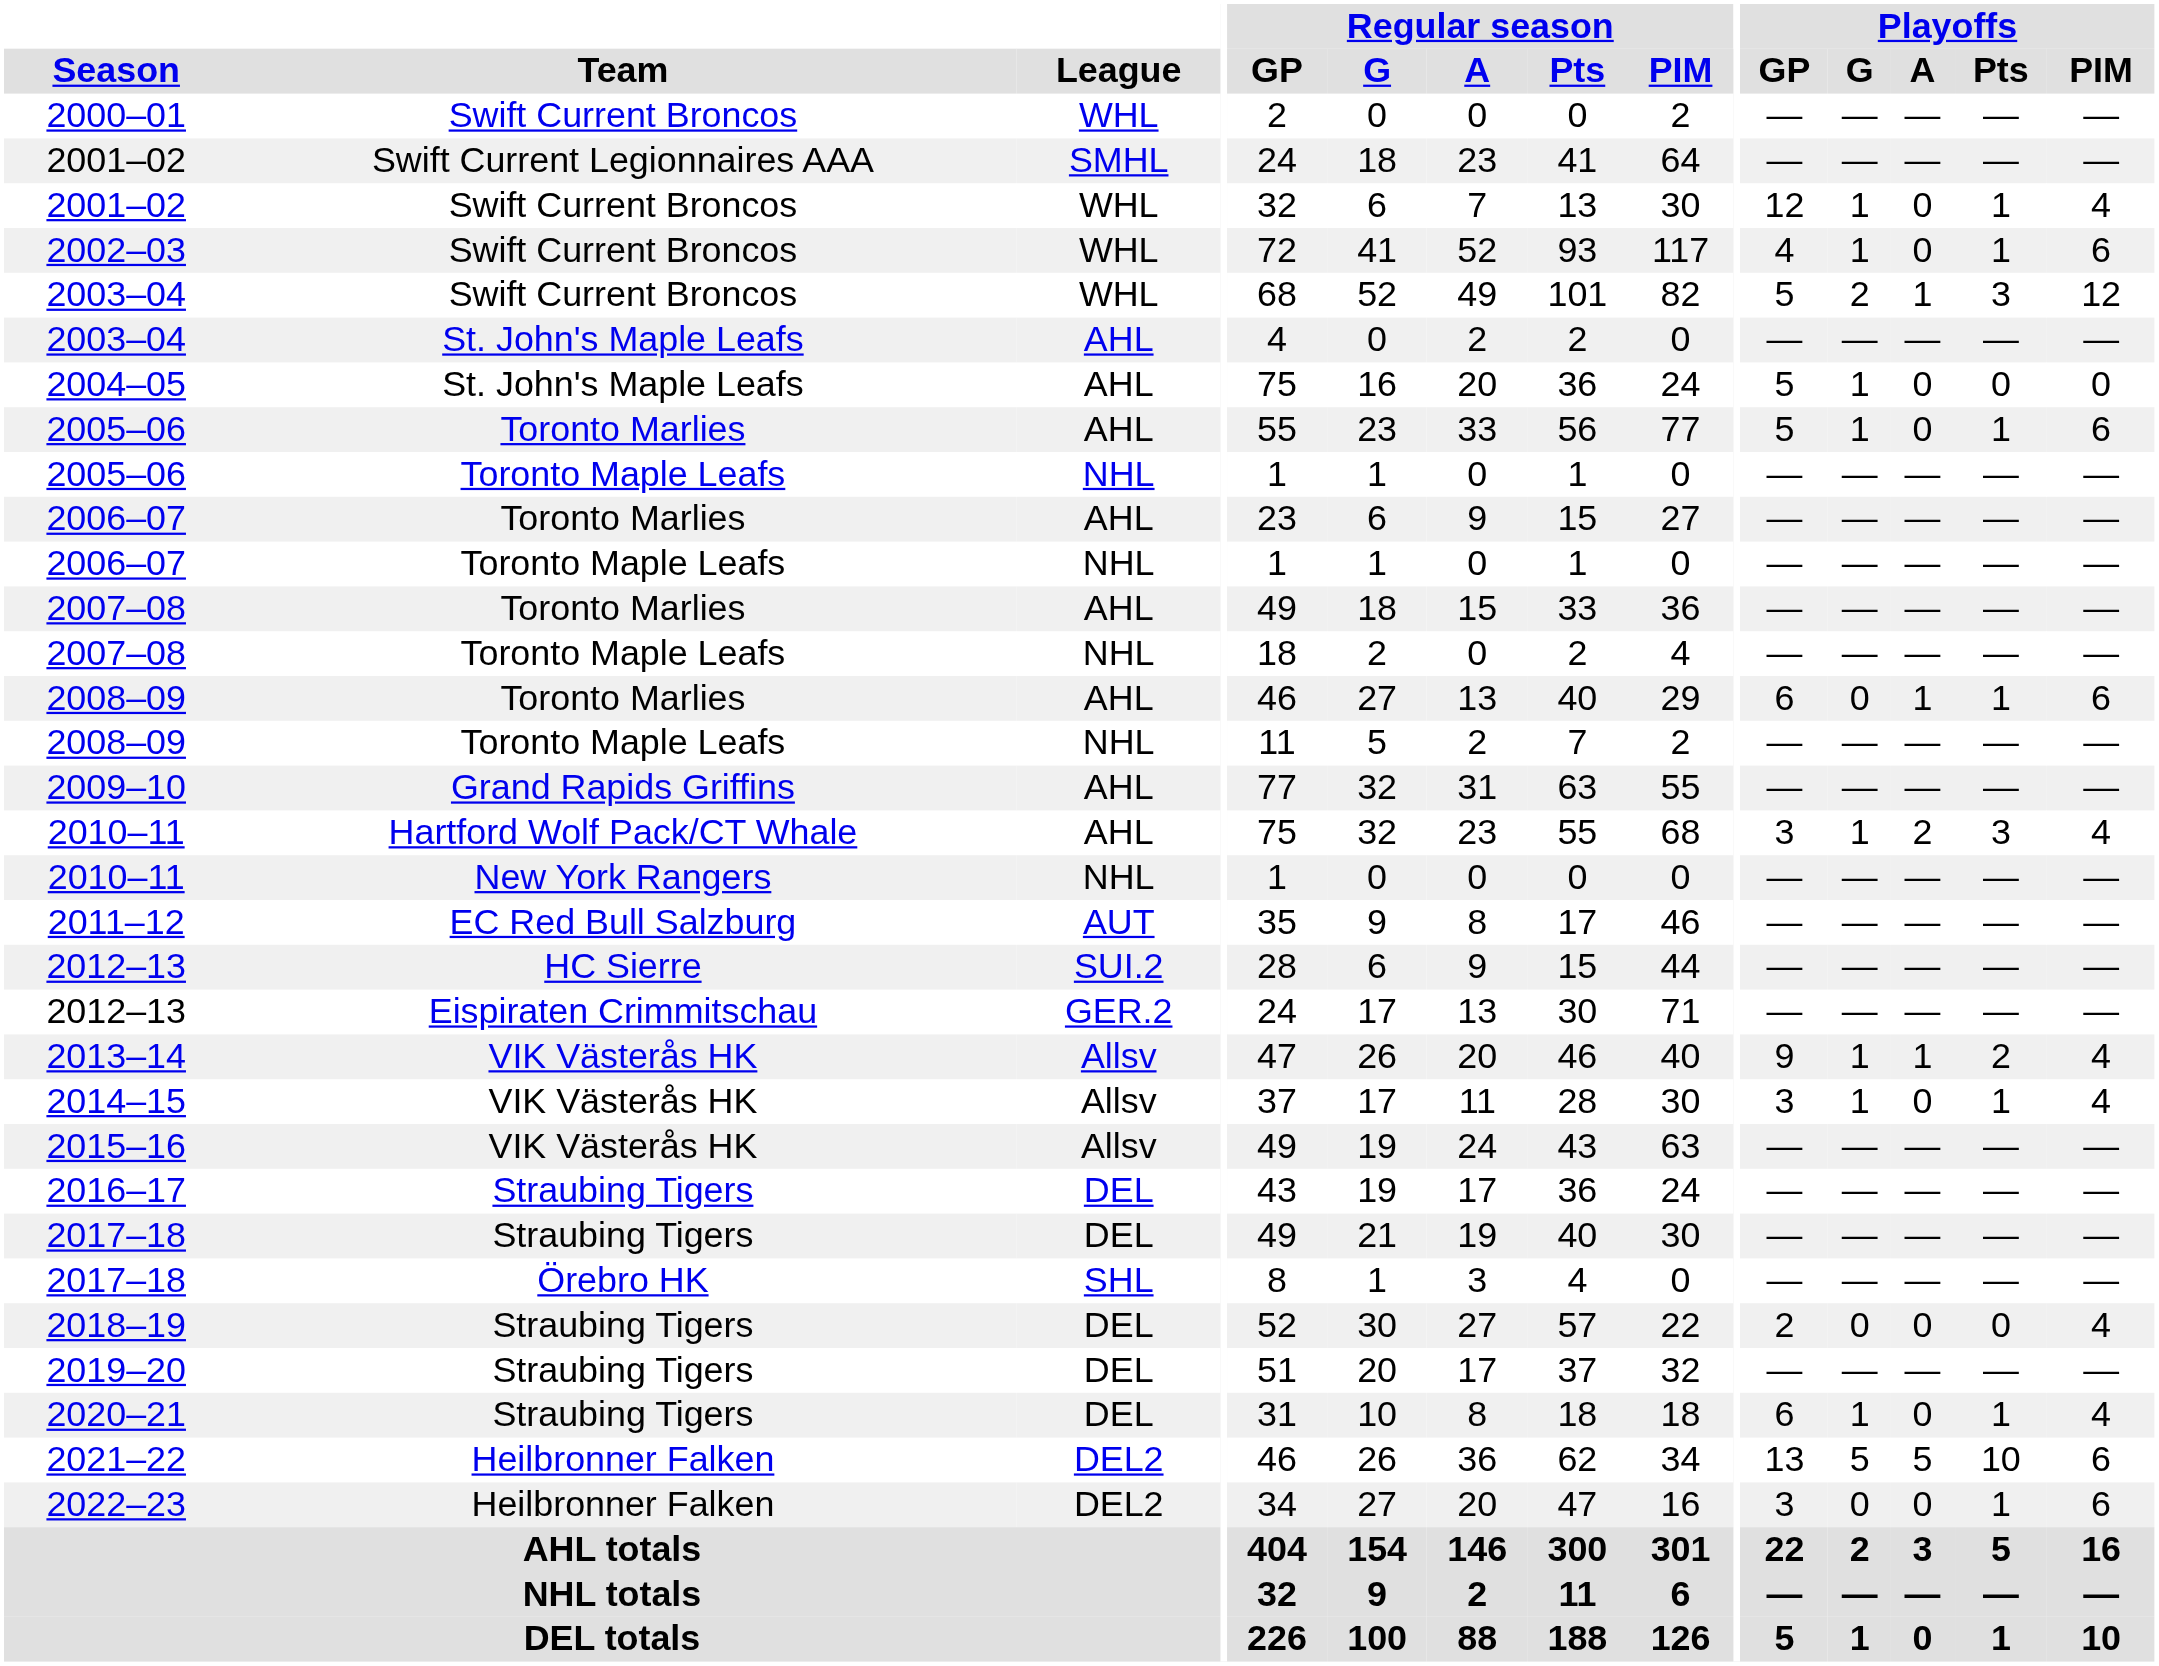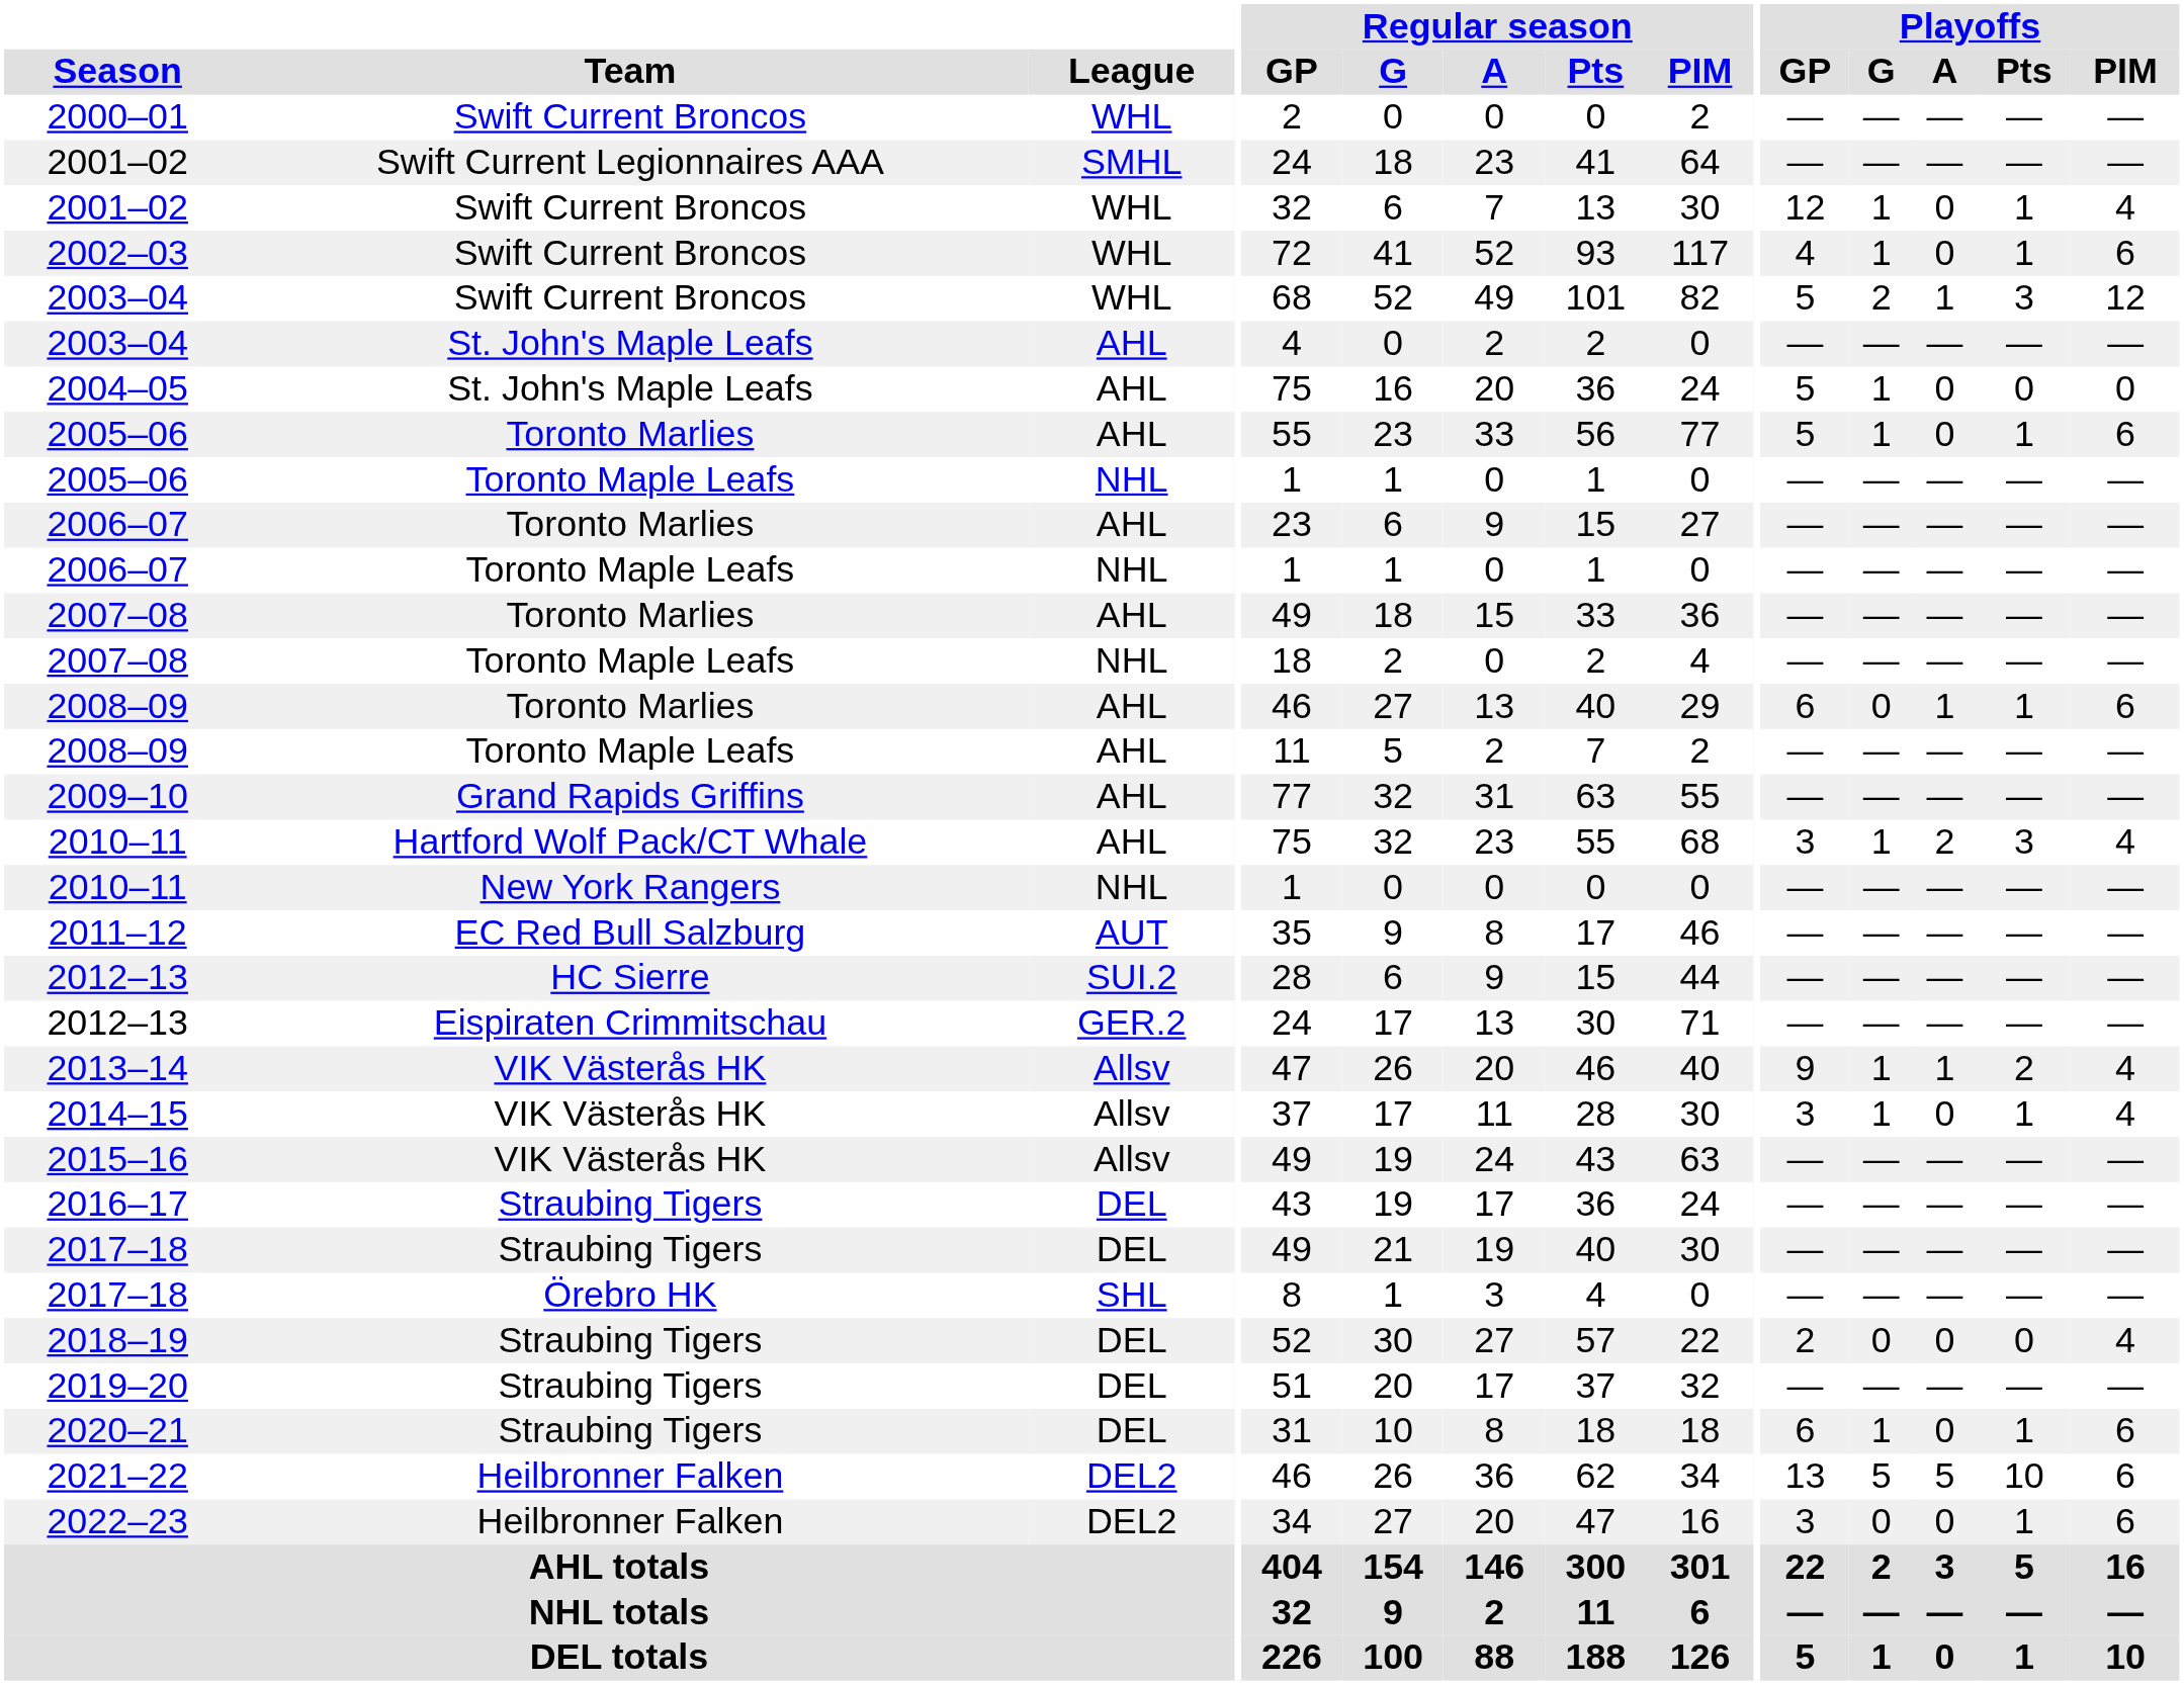2008–09 / Toronto Maple Leafs | League: NHL -> AHL
2020–21 | Playoffs / PIM: 4 -> 6
